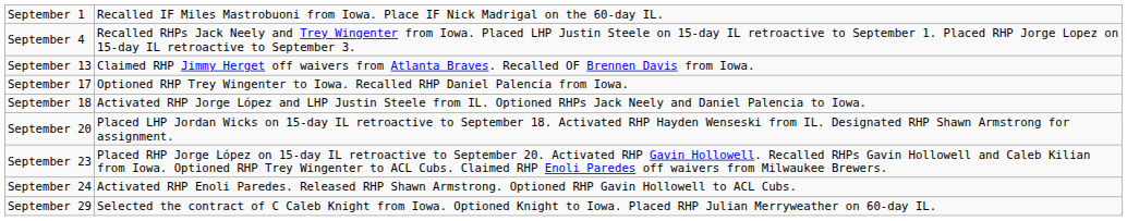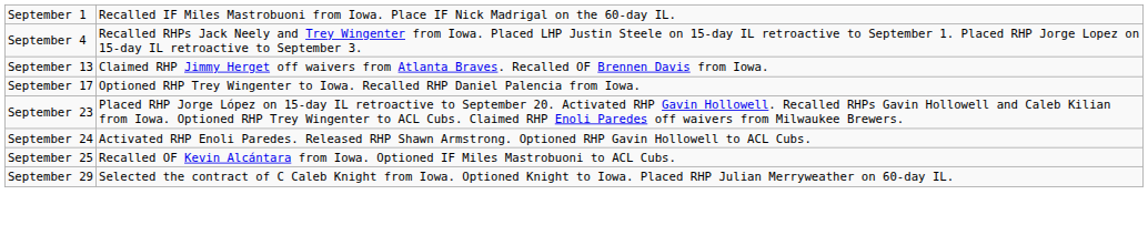- row: September 18 | Activated RHP Jorge López and LHP Justin Steele from IL. Optioned RHPs Jack Neely and Daniel Palencia to Iowa.
- row: September 20 | Placed LHP Jordan Wicks on 15-day IL retroactive to September 18. Activated RHP Hayden Wenseski from IL. Designated RHP Shawn Armstrong for assignment.
+ row: September 25 | Recalled OF Kevin Alcántara from Iowa. Optioned IF Miles Mastrobuoni to ACL Cubs.
